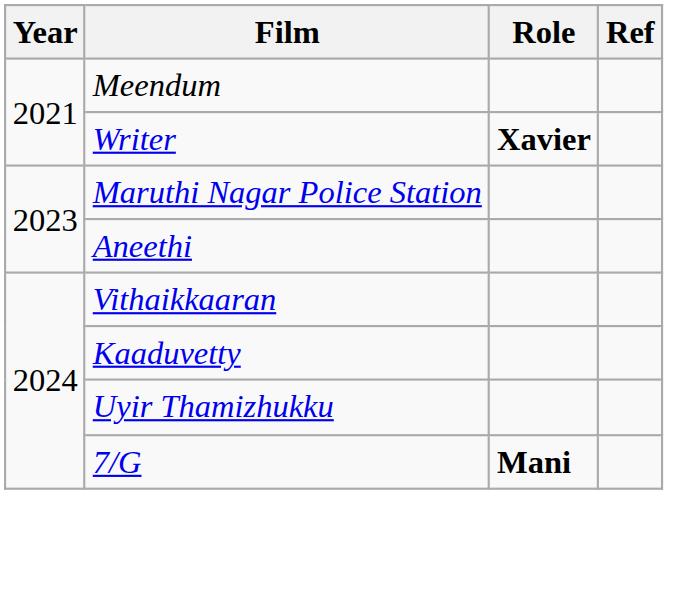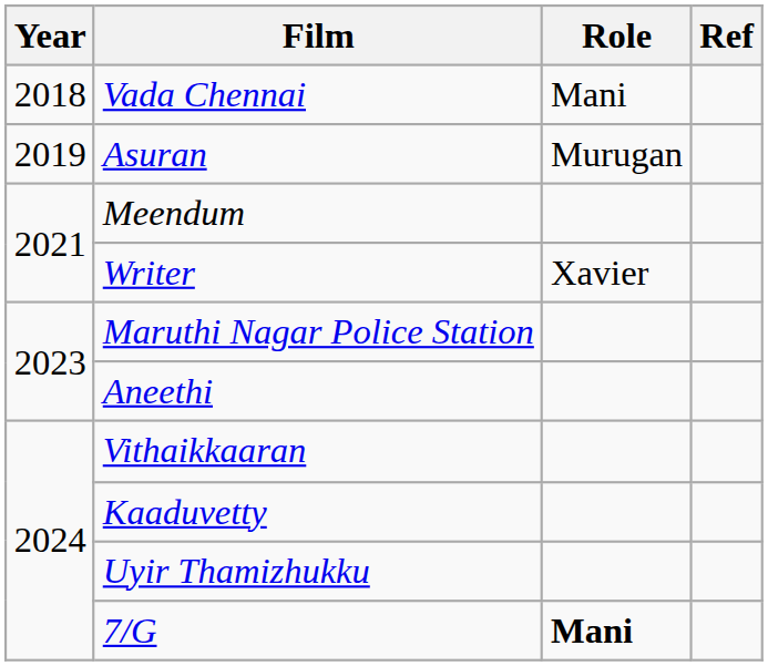+ row: 2018 | Vada Chennai | Mani
+ row: 2019 | Asuran | Murugan
Writer | Role: bold -> normal
